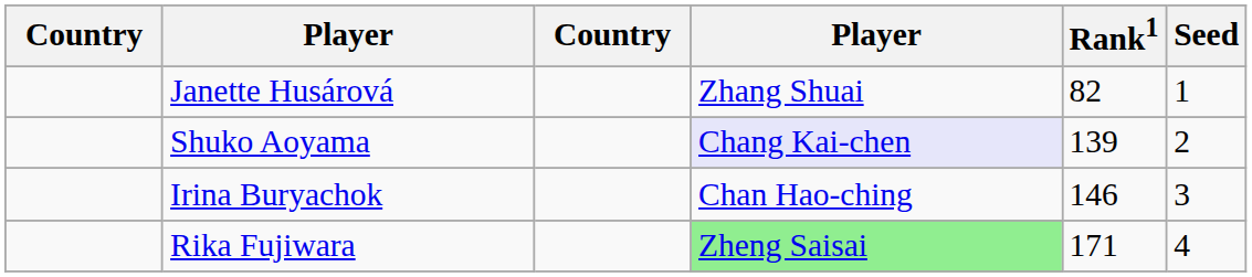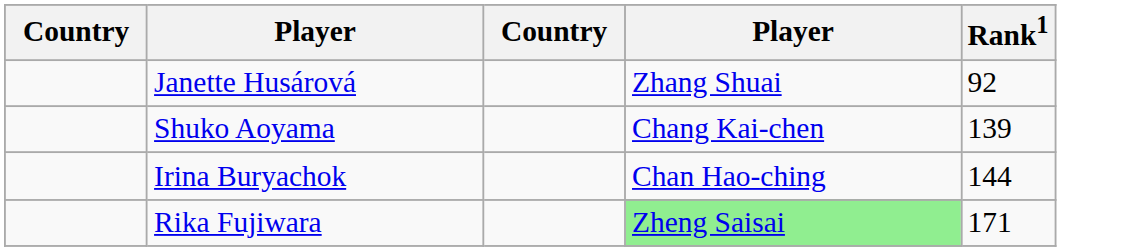- column: Seed | 1 | 2 | 3 | 4
Janette Husárová | Rank1: 82 -> 92
Shuko Aoyama | column 4: lavender background -> no background
Irina Buryachok | Rank1: 146 -> 144
